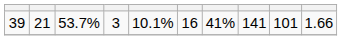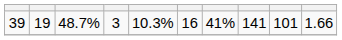39 | column 2: 21 -> 19
39 | column 3: 53.7% -> 48.7%
39 | column 5: 10.1% -> 10.3%
